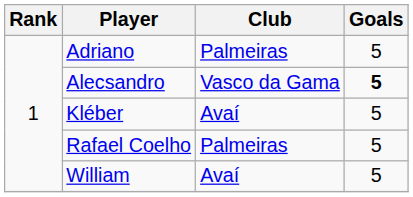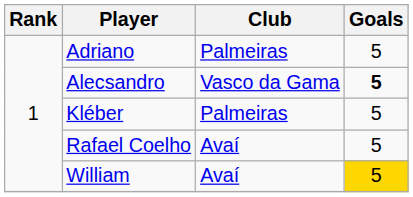Kléber | Club: Avaí -> Palmeiras
Rafael Coelho | Club: Palmeiras -> Avaí
William | Goals: no background -> gold background
